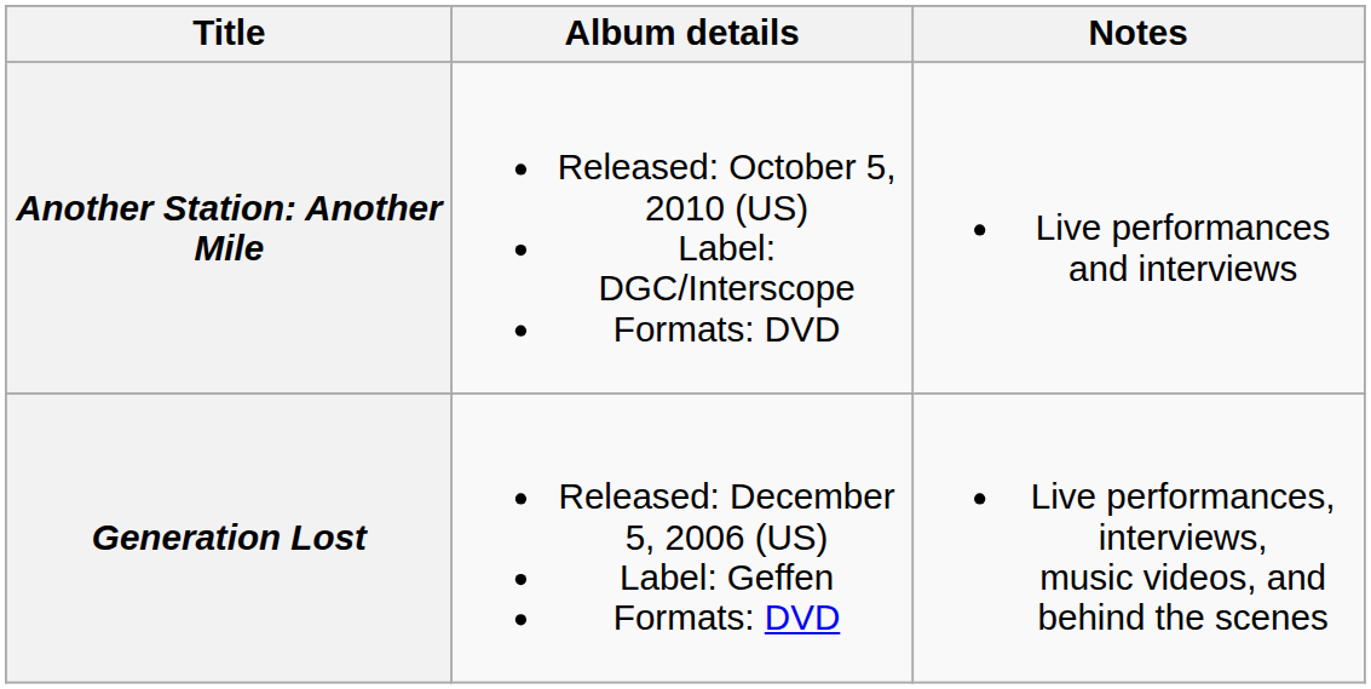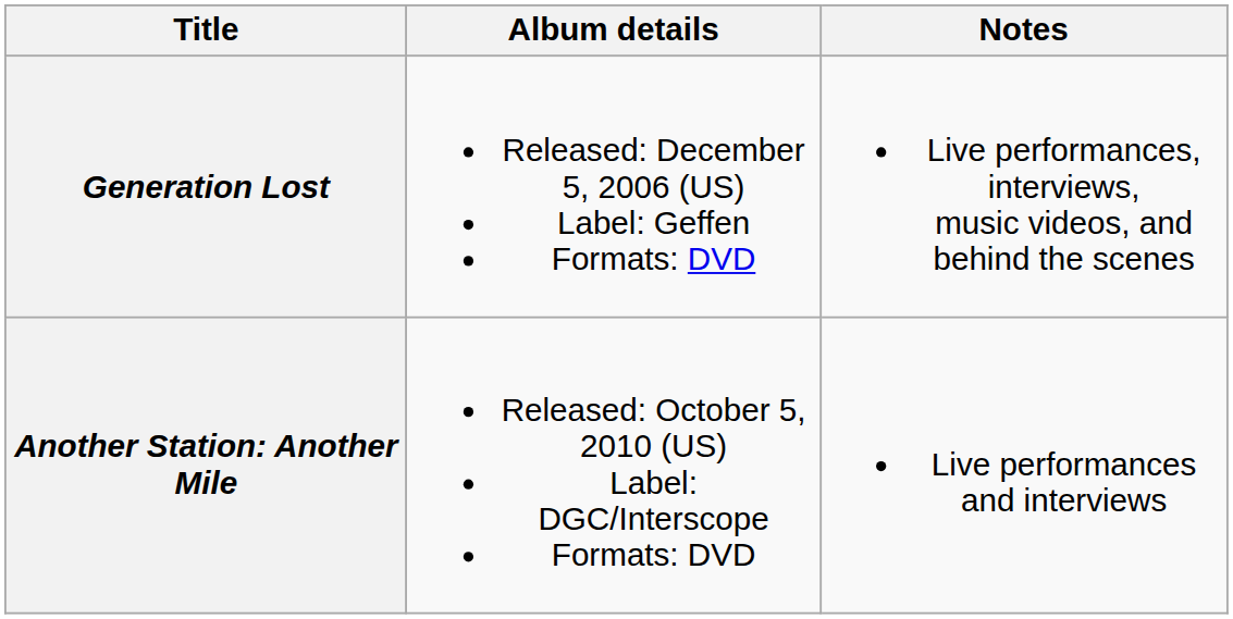rows swapped: Generation Lost <-> Another Station: Another Mile
